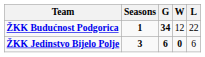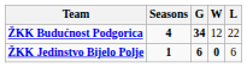ŽKK Budućnost Podgorica | Seasons: 1 -> 4
ŽKK Jedinstvo Bijelo Polje | Seasons: 3 -> 1
